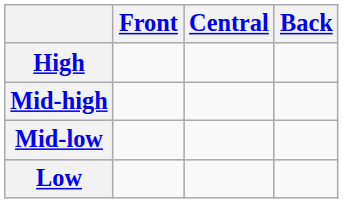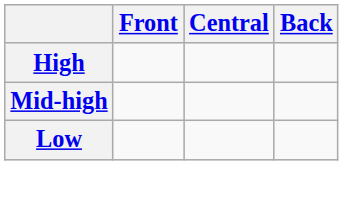- row: Mid-low
